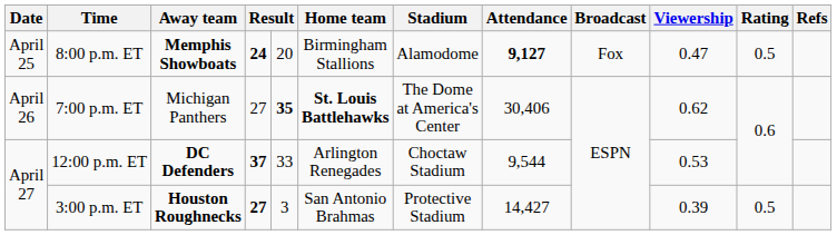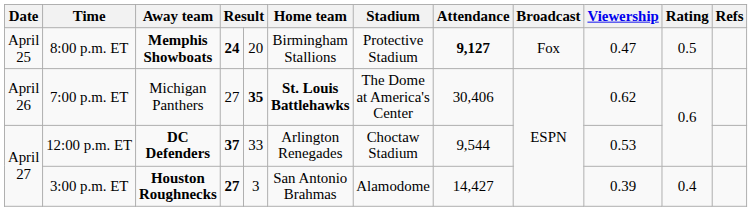8:00 p.m. ET | Stadium: Alamodome -> Protective Stadium
3:00 p.m. ET | Stadium: Protective Stadium -> Alamodome
3:00 p.m. ET | Rating: 0.5 -> 0.4
